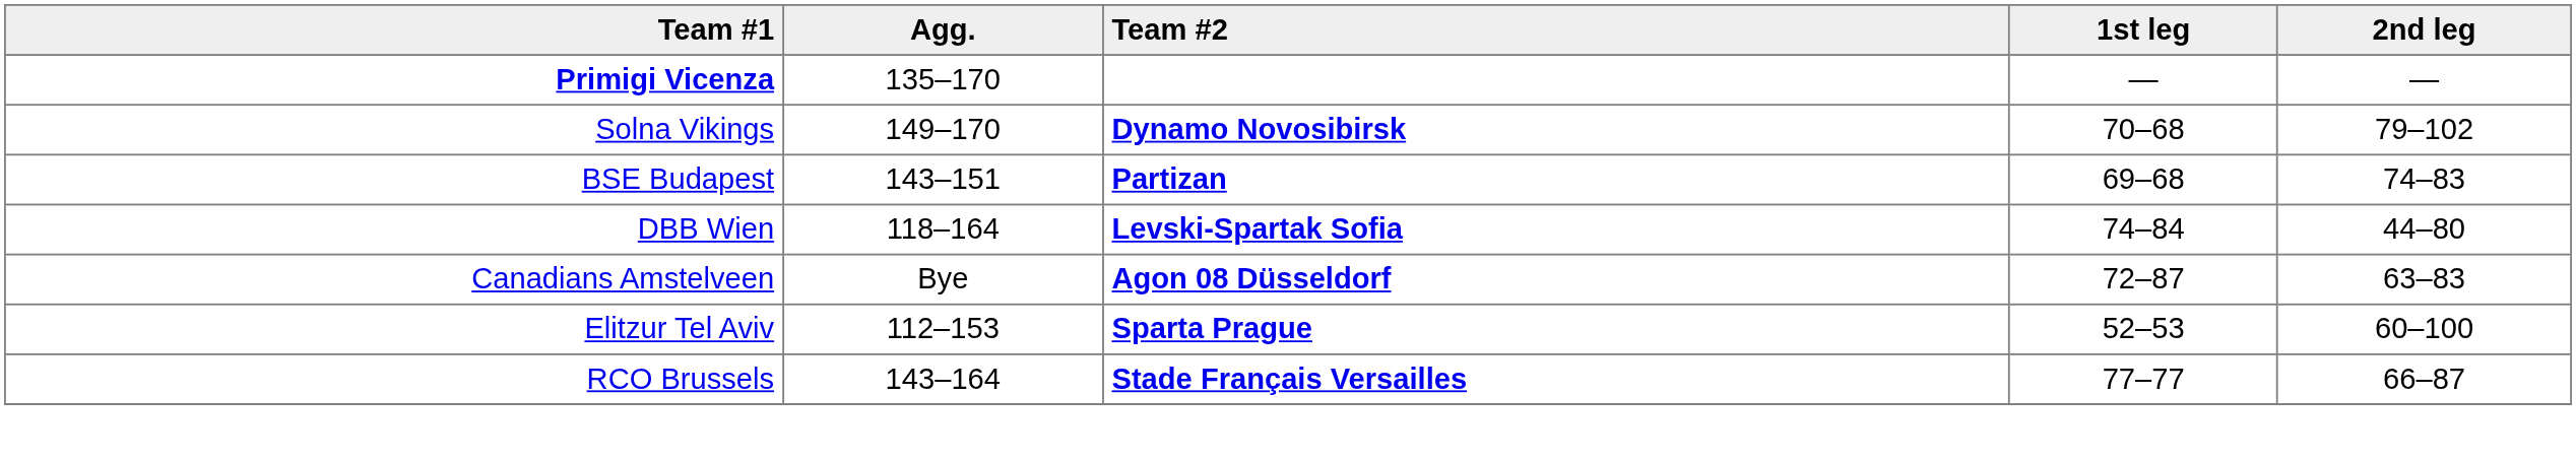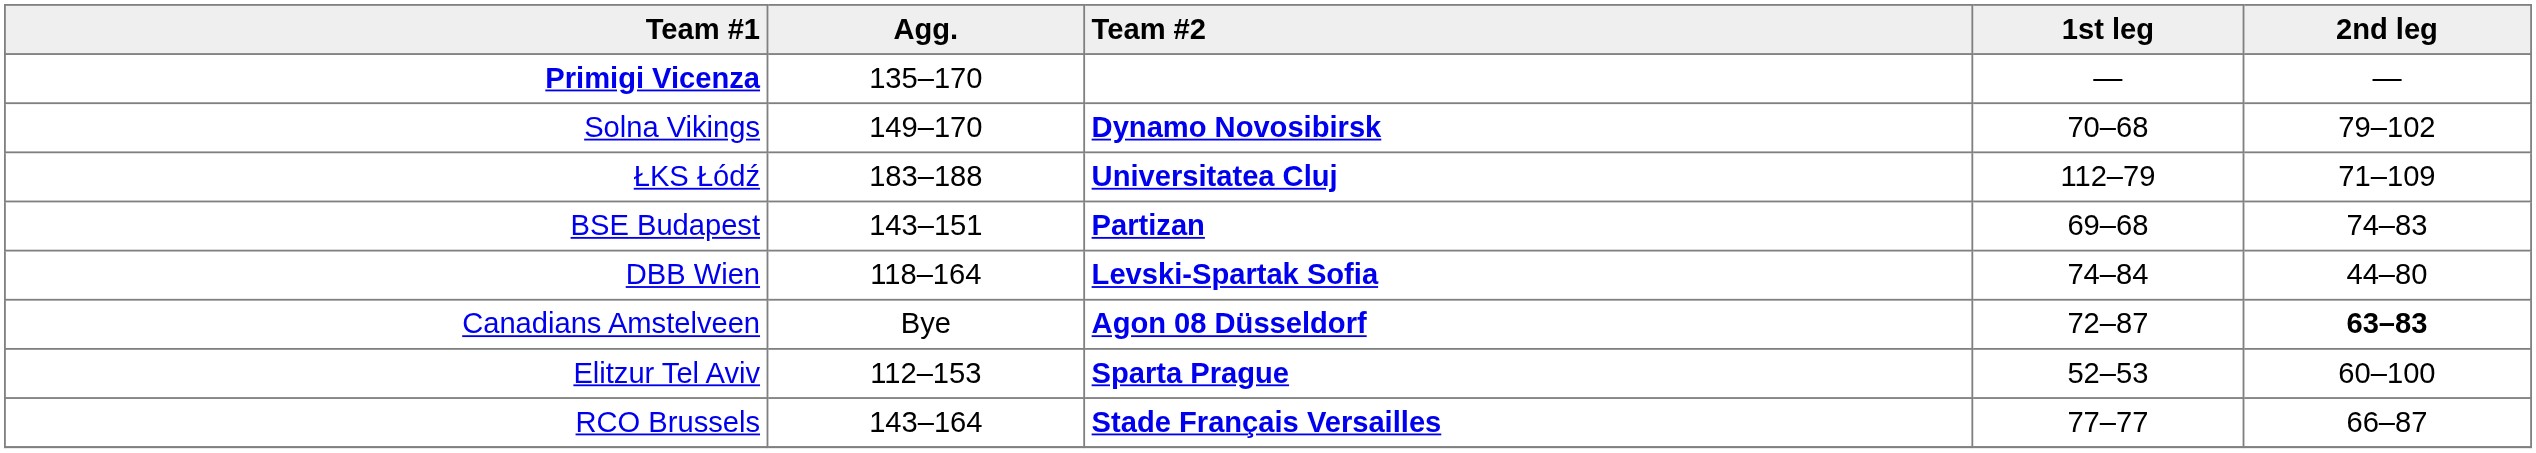+ row: ŁKS Łódź | 183–188 | Universitatea Cluj | 112–79 | 71–109
Canadians Amstelveen | 2nd leg: normal -> bold
